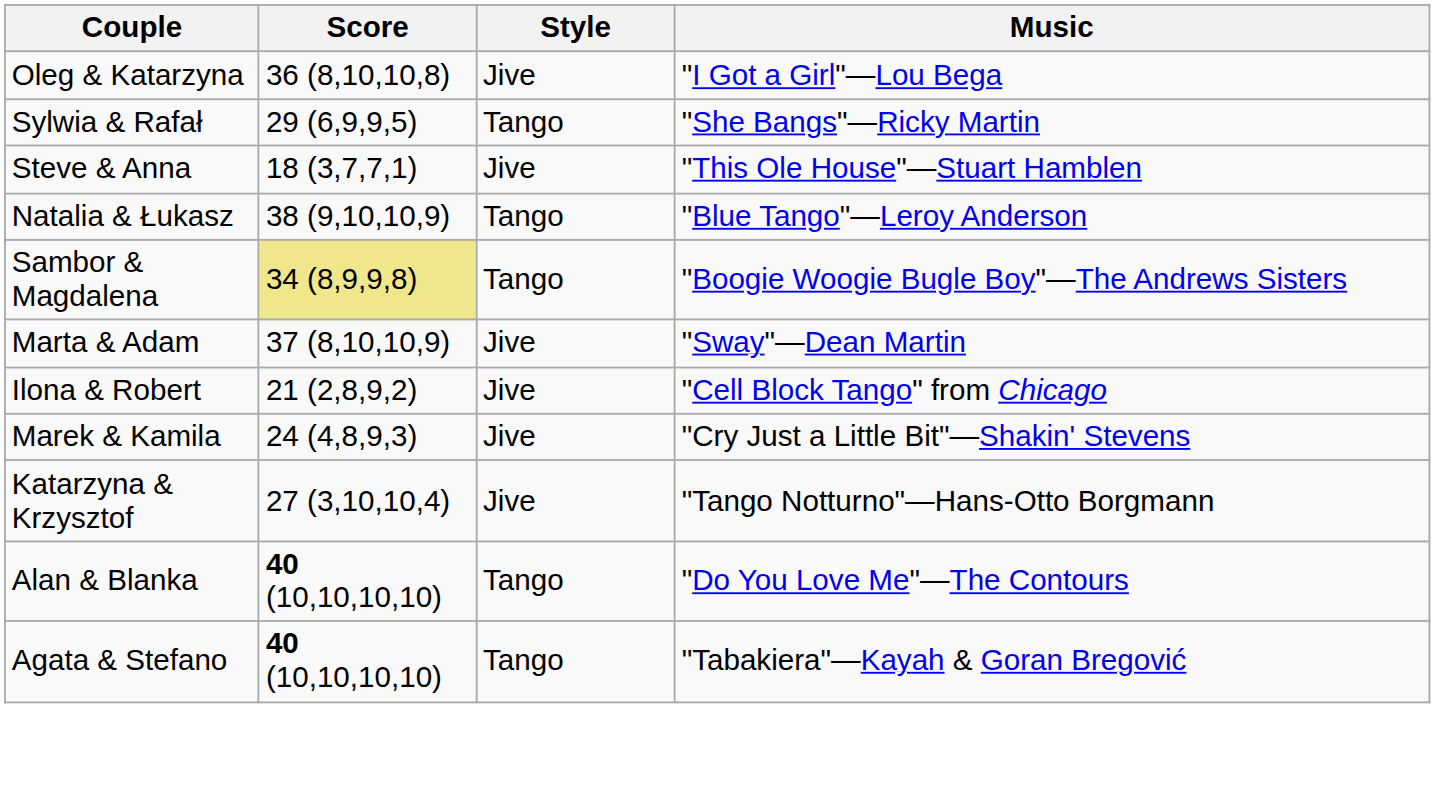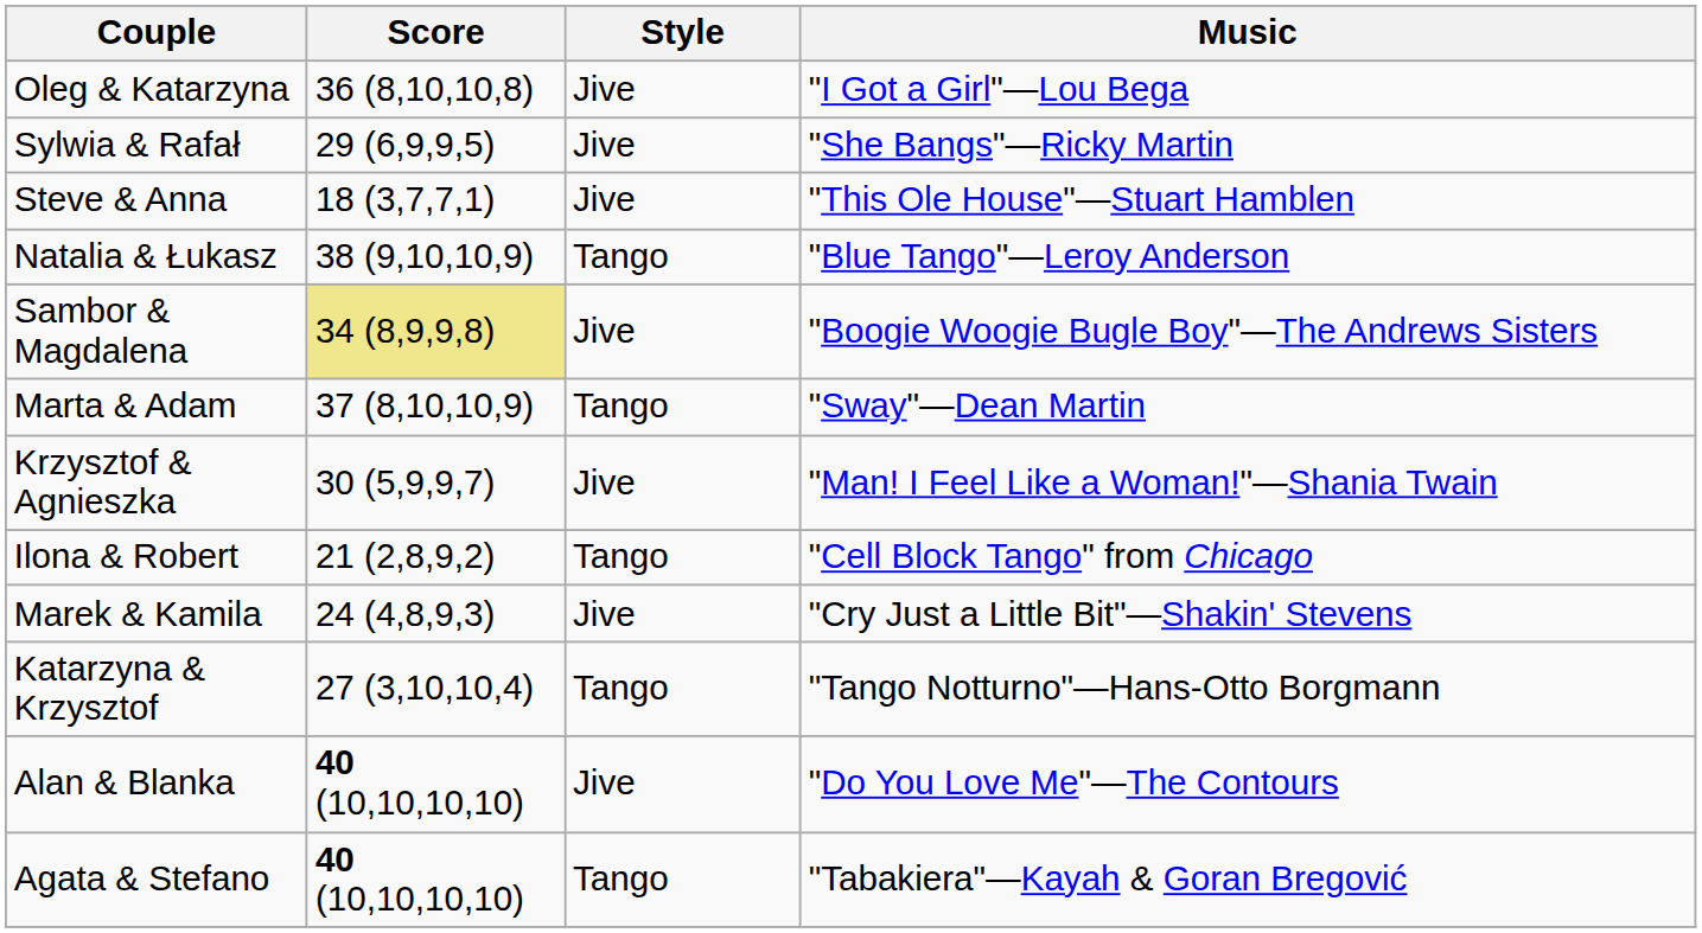Sylwia & Rafał | Style: Tango -> Jive
Sambor & Magdalena | Style: Tango -> Jive
Marta & Adam | Style: Jive -> Tango
+ row: Krzysztof & Agnieszka | 30 (5,9,9,7) | Jive | "Man! I Feel Like a Woman!"—Shania Twain
Ilona & Robert | Style: Jive -> Tango
Katarzyna & Krzysztof | Style: Jive -> Tango
Alan & Blanka | Style: Tango -> Jive
